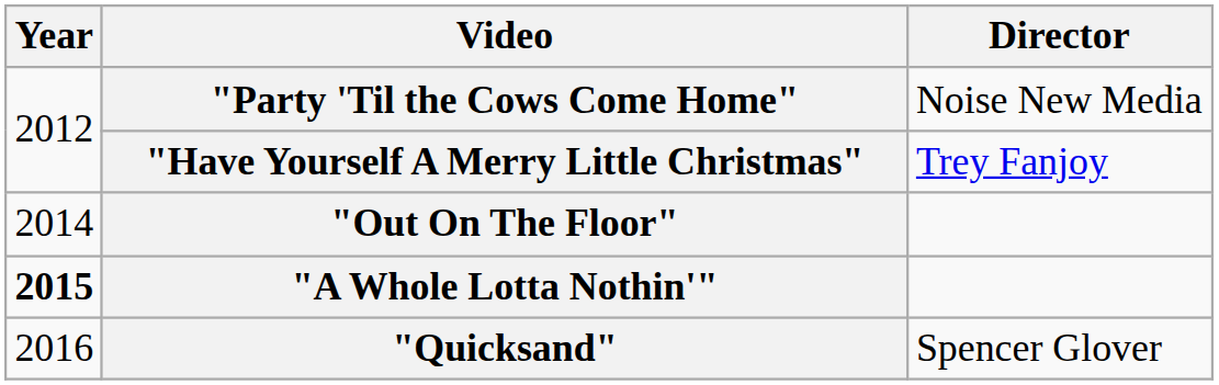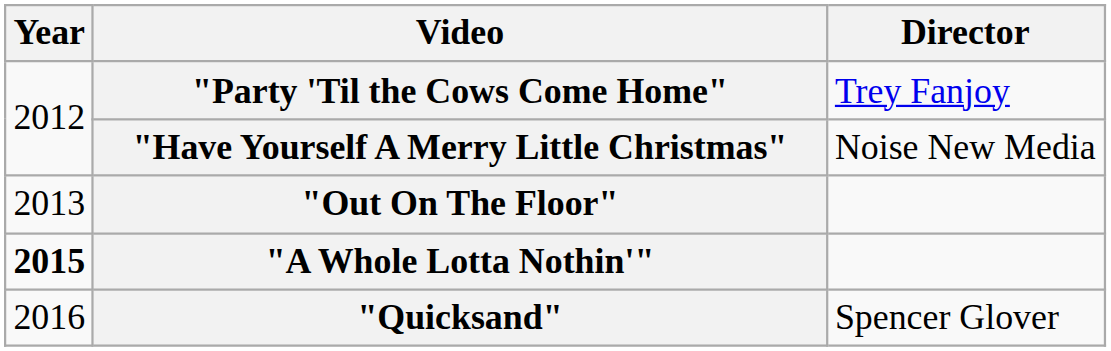"Party 'Til the Cows Come Home" | Director: Noise New Media -> Trey Fanjoy
"Have Yourself A Merry Little Christmas" | Director: Trey Fanjoy -> Noise New Media
"Out On The Floor" | Year: 2014 -> 2013
